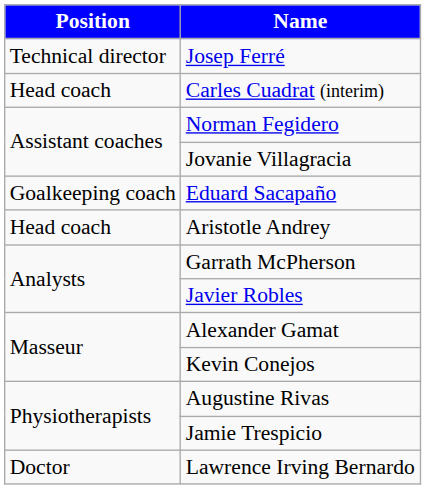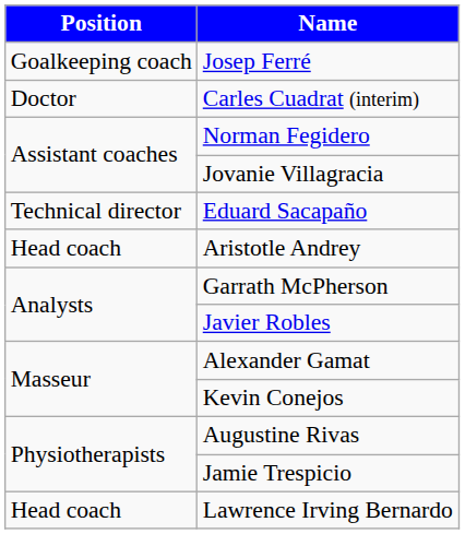Josep Ferré | Position: Technical director -> Goalkeeping coach
Carles Cuadrat (interim) | Position: Head coach -> Doctor
Eduard Sacapaño | Position: Goalkeeping coach -> Technical director
Lawrence Irving Bernardo | Position: Doctor -> Head coach
